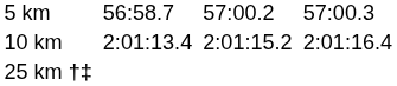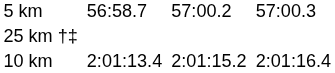rows swapped: 10 km <-> 25 km †‡
